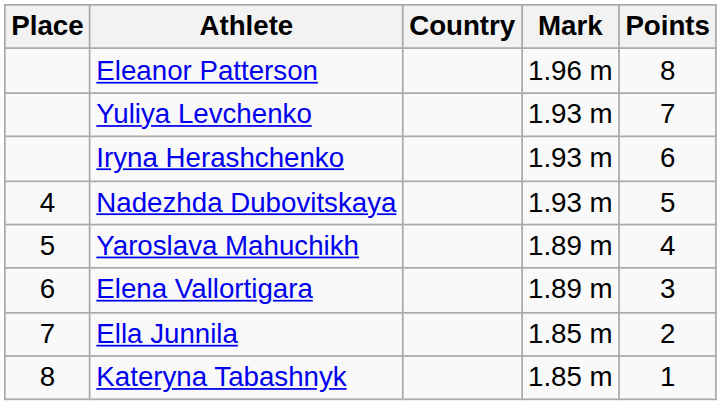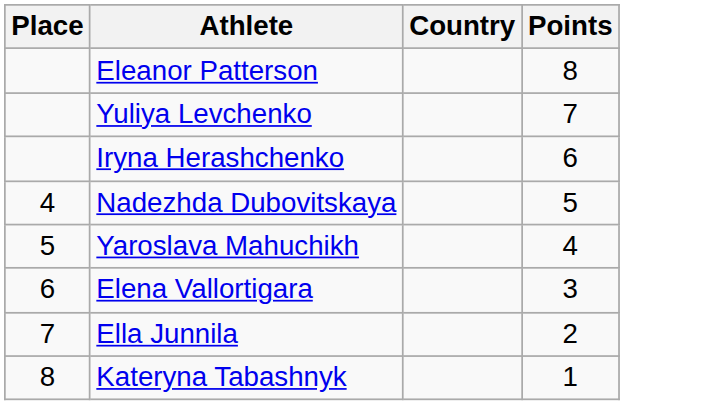- column: Mark | 1.96 m | 1.93 m | 1.93 m | 1.93 m | 1.89 m | 1.89 m | 1.85 m | 1.85 m
